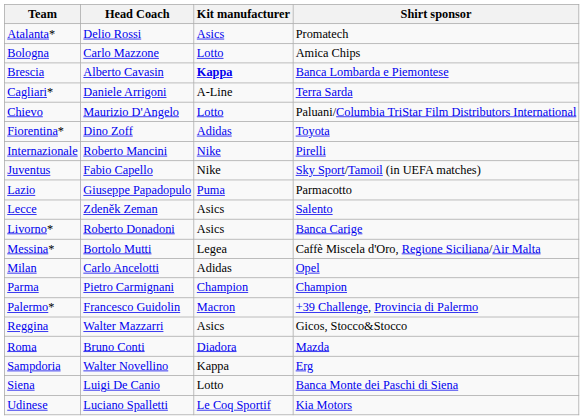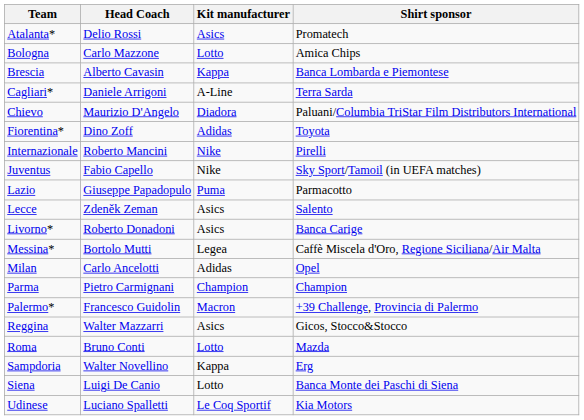Brescia | Kit manufacturer: bold -> normal
Chievo | Kit manufacturer: Lotto -> Diadora
Roma | Kit manufacturer: Diadora -> Lotto
